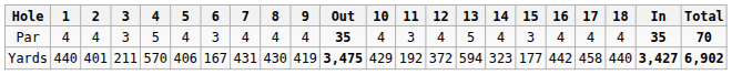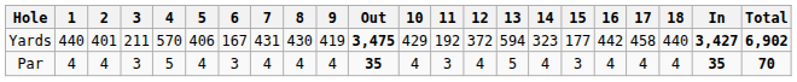rows swapped: Yards <-> Par
